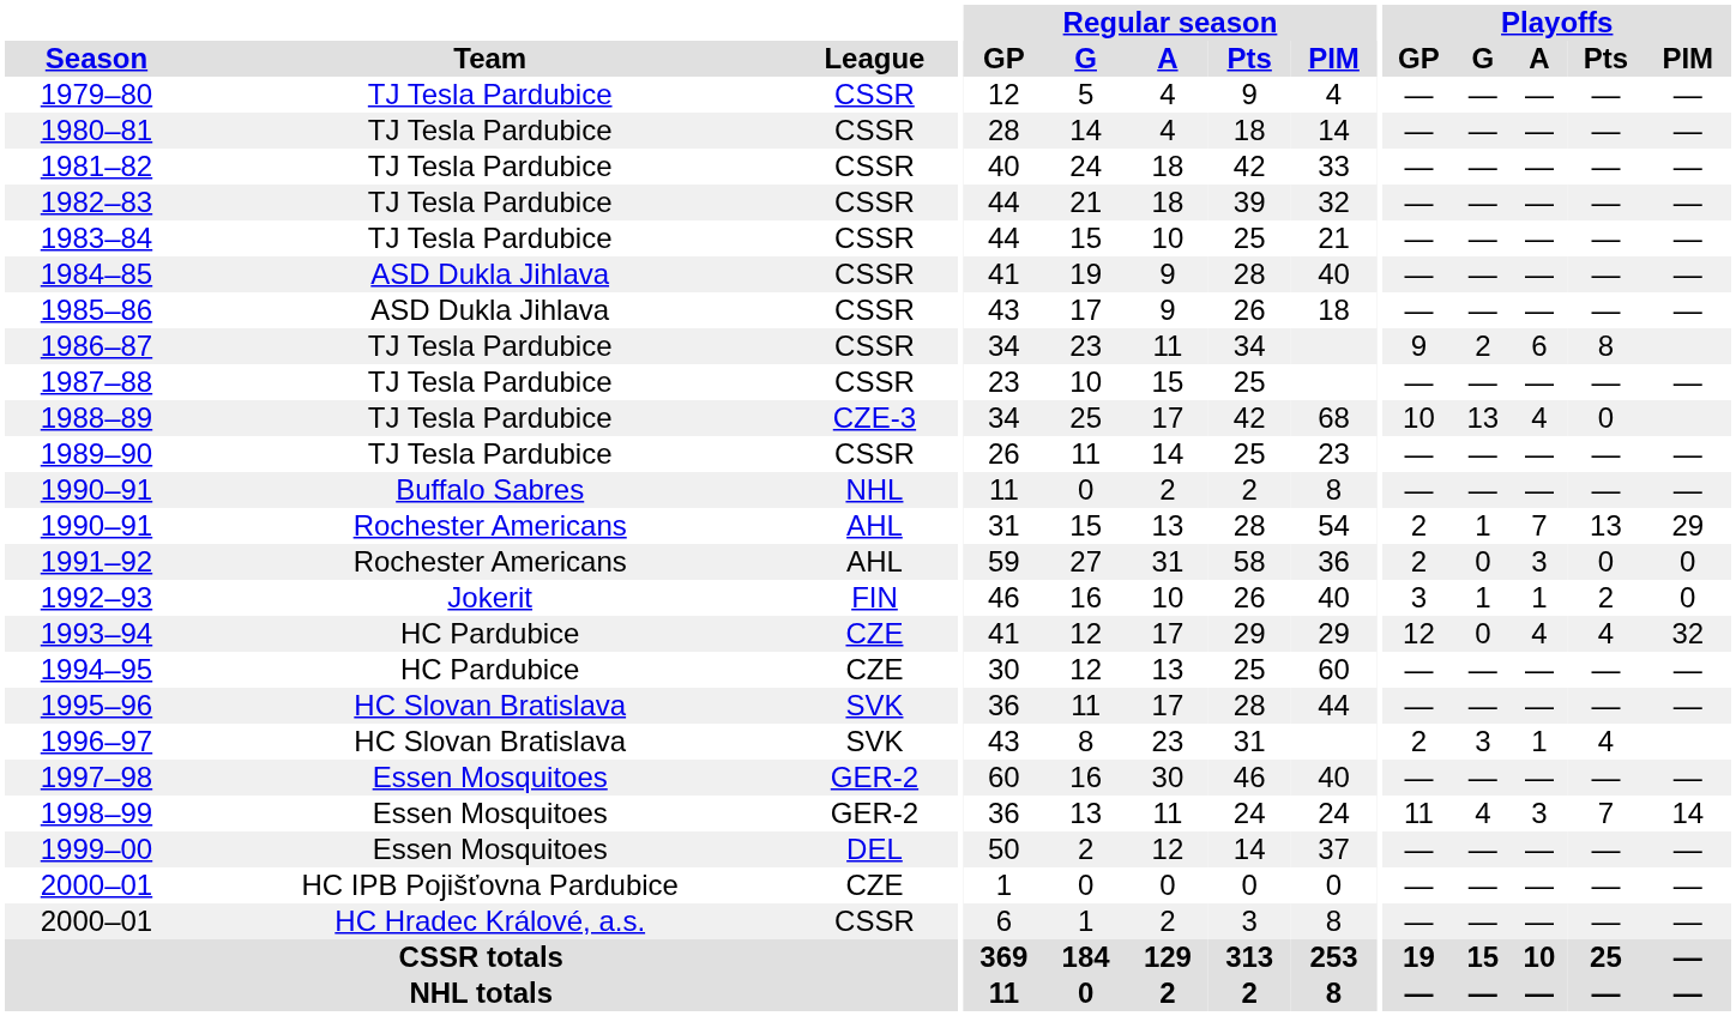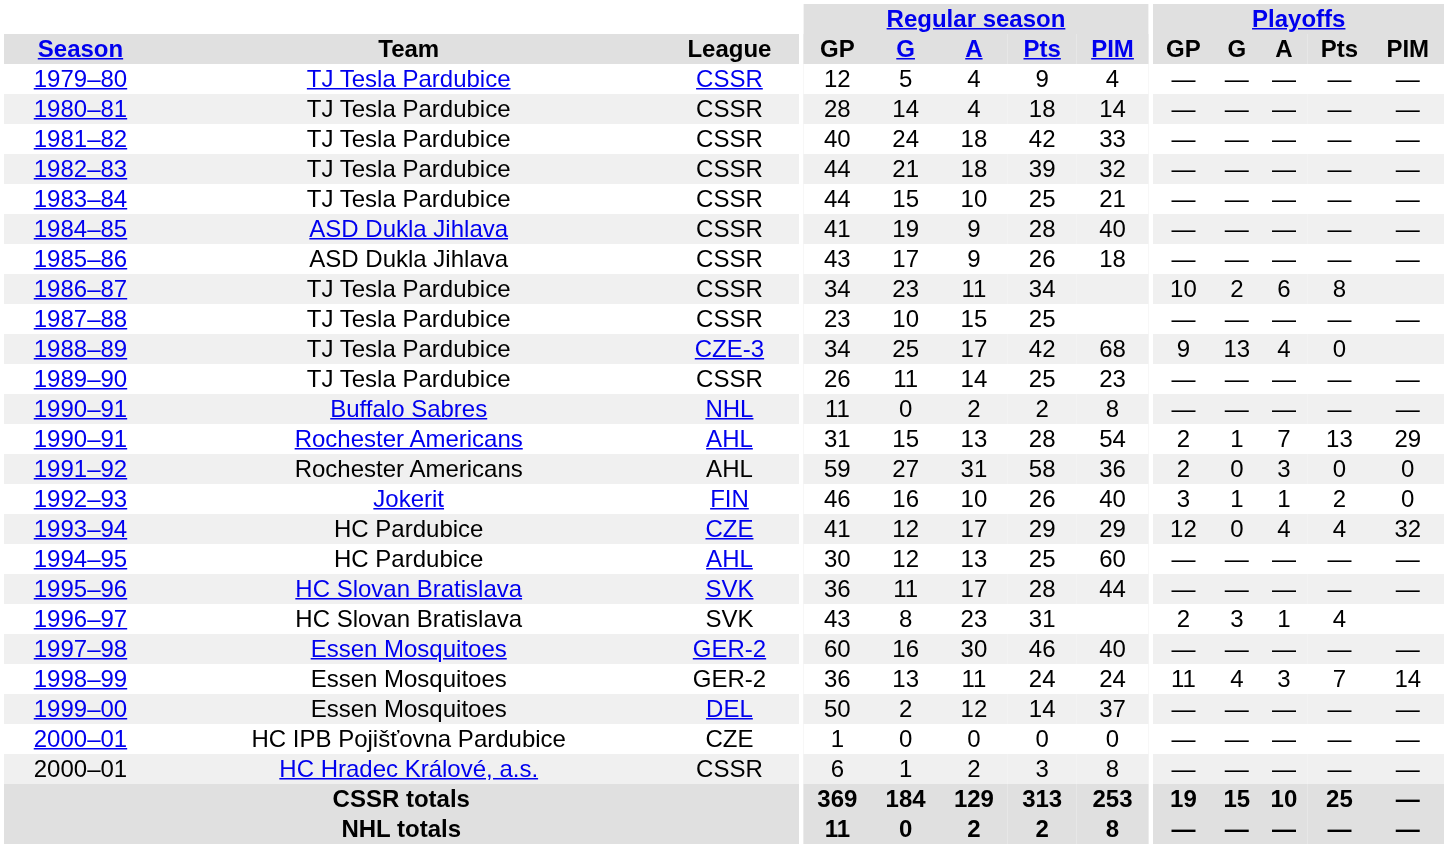1986–87 | Playoffs / GP: 9 -> 10
1988–89 | Playoffs / GP: 10 -> 9
1994–95 | League: CZE -> AHL
